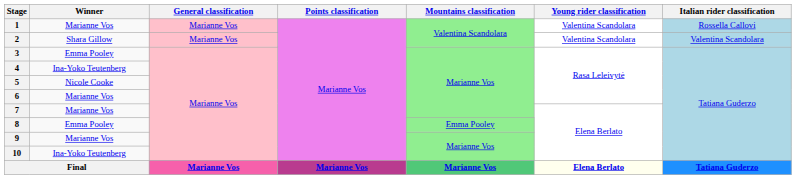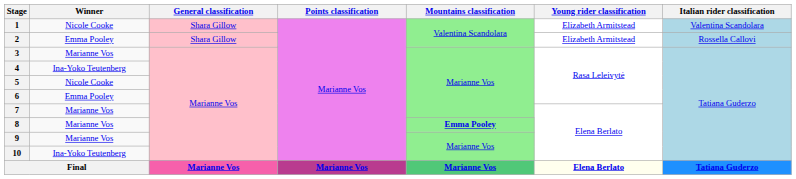1 | Winner: Marianne Vos -> Nicole Cooke
1 | General classification: Marianne Vos -> Shara Gillow
1 | Young rider classification: Valentina Scandolara -> Elizabeth Armitstead
1 | Italian rider classification: Rossella Callovi -> Valentina Scandolara
2 | Winner: Shara Gillow -> Emma Pooley
2 | General classification: Marianne Vos -> Shara Gillow
2 | Young rider classification: Valentina Scandolara -> Elizabeth Armitstead
2 | Italian rider classification: Valentina Scandolara -> Rossella Callovi
3 | Winner: Emma Pooley -> Marianne Vos
6 | Winner: Marianne Vos -> Emma Pooley
8 | Winner: Emma Pooley -> Marianne Vos
8 | Mountains classification: normal -> bold
